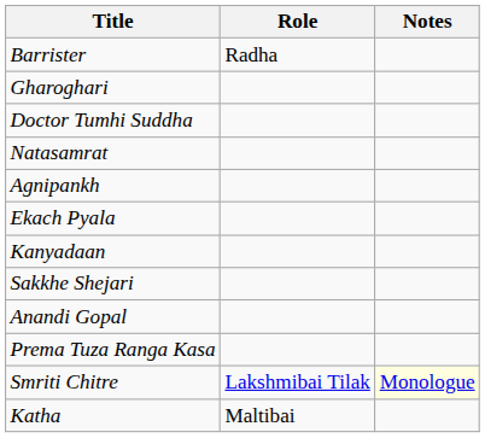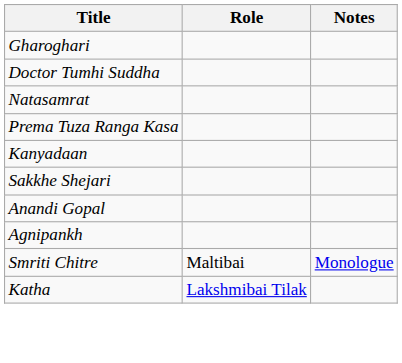- row: Barrister | Radha
rows swapped: Agnipankh <-> Prema Tuza Ranga Kasa
- row: Ekach Pyala
Smriti Chitre | Role: Lakshmibai Tilak -> Maltibai
Smriti Chitre | Notes: lightyellow background -> no background
Katha | Role: Maltibai -> Lakshmibai Tilak
